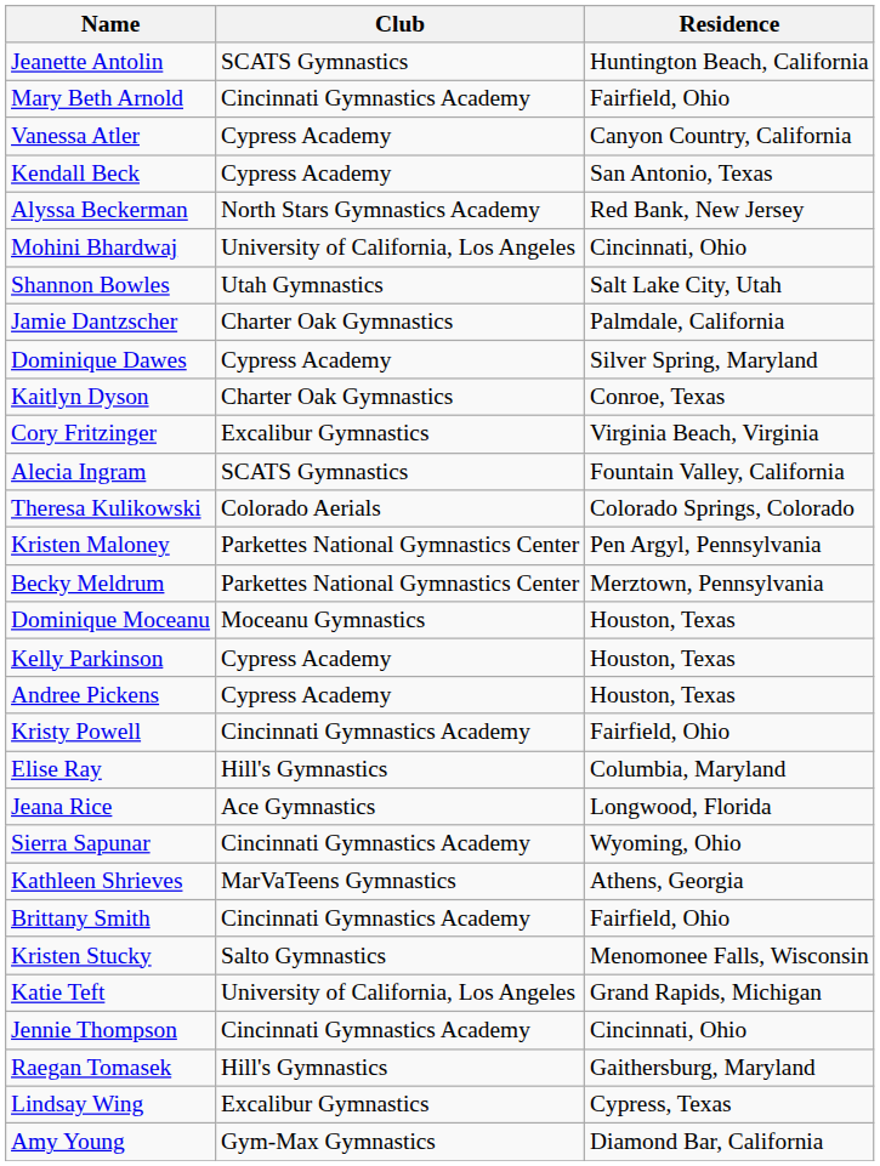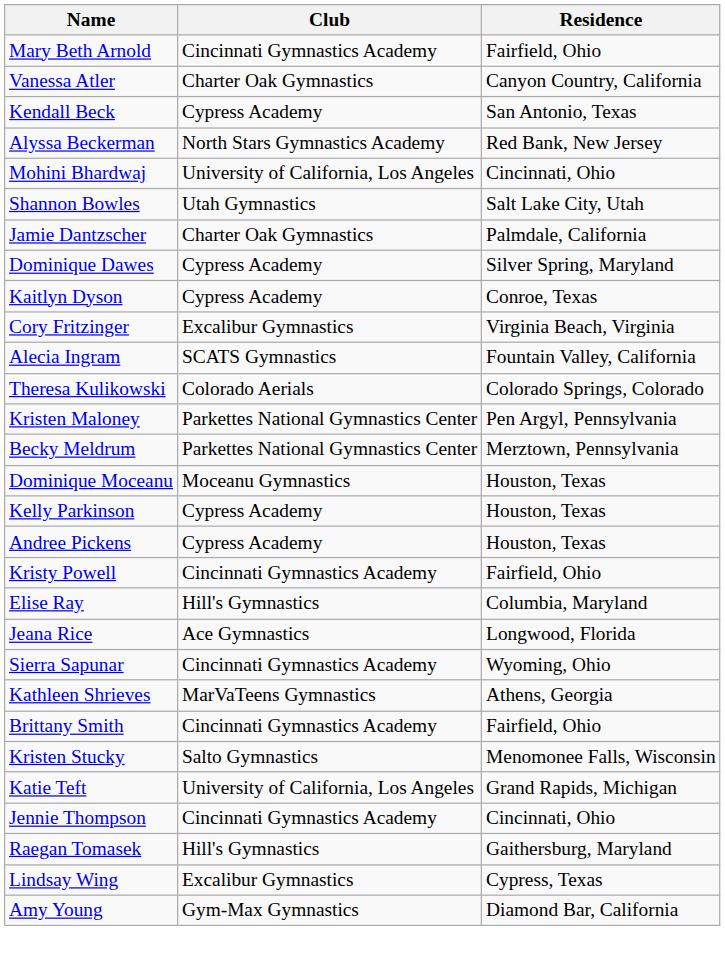- row: Jeanette Antolin | SCATS Gymnastics | Huntington Beach, California
Vanessa Atler | Club: Cypress Academy -> Charter Oak Gymnastics
Kaitlyn Dyson | Club: Charter Oak Gymnastics -> Cypress Academy
